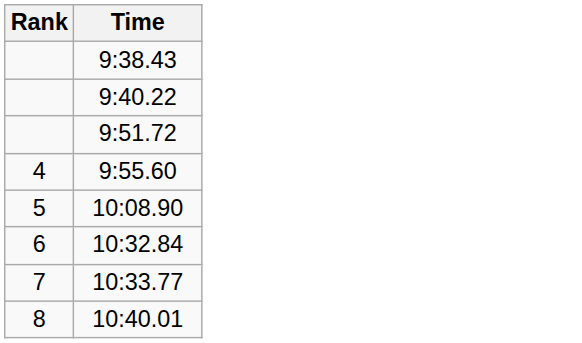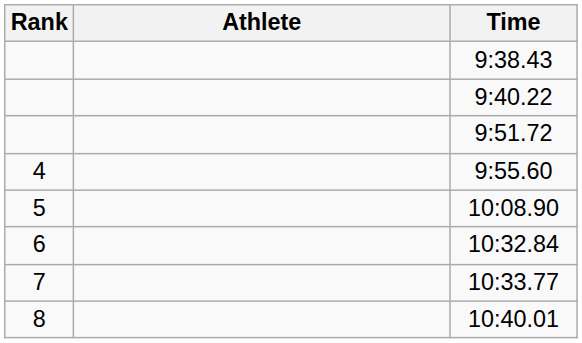+ column: Athlete
